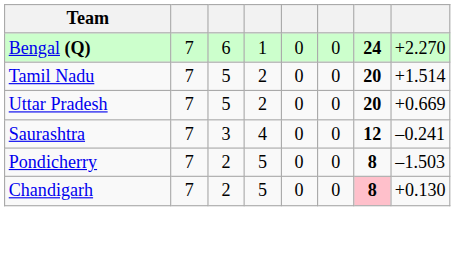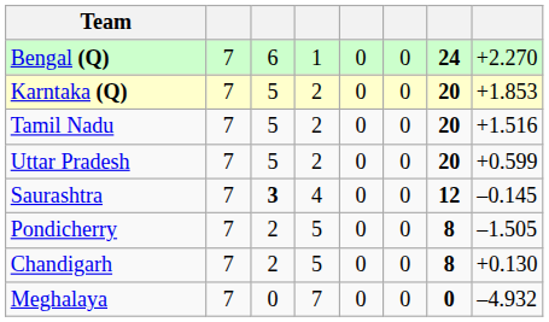+ row: Karntaka (Q) | 7 | 5 | 2 | 0 | 0 | 20 | +1.853
Tamil Nadu | column 8: +1.514 -> +1.516
Uttar Pradesh | column 8: +0.669 -> +0.599
Saurashtra | column 3: normal -> bold
Saurashtra | column 8: –0.241 -> –0.145
Pondicherry | column 8: –1.503 -> –1.505
Chandigarh | column 7: pink background -> no background
+ row: Meghalaya | 7 | 0 | 7 | 0 | 0 | 0 | –4.932
